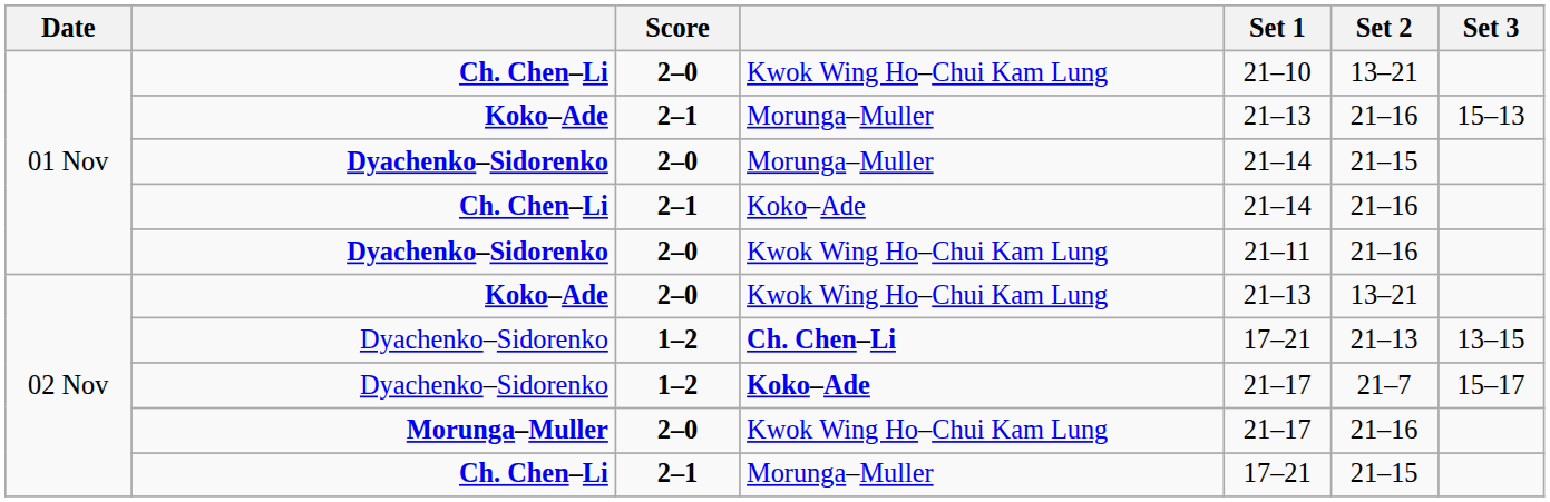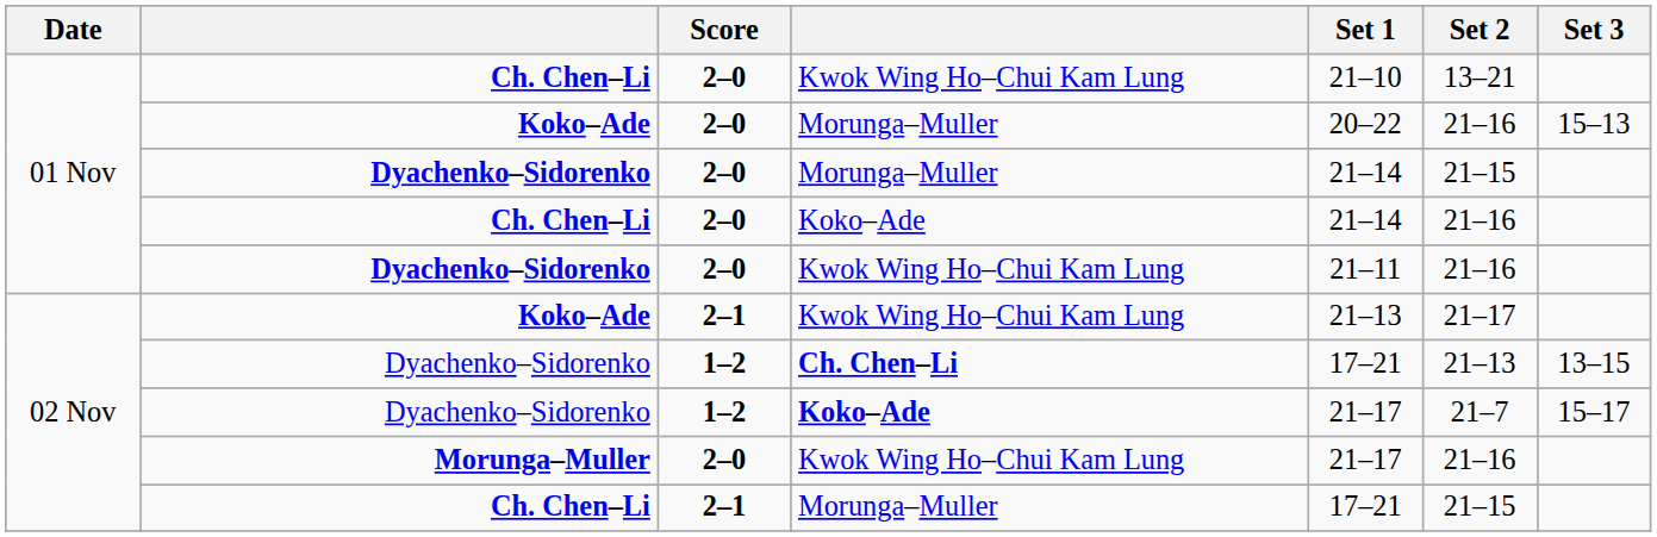Koko–Ade / Morunga–Muller | Score: 2–1 -> 2–0
Koko–Ade / Morunga–Muller | Set 1: 21–13 -> 20–22
Ch. Chen–Li / Koko–Ade | Score: 2–1 -> 2–0
Koko–Ade / Kwok Wing Ho–Chui Kam Lung | Score: 2–0 -> 2–1
Koko–Ade / Kwok Wing Ho–Chui Kam Lung | Set 2: 13–21 -> 21–17
